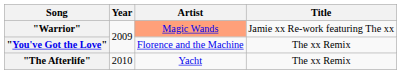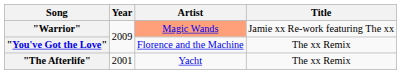"The Afterlife" | Year: 2010 -> 2001
